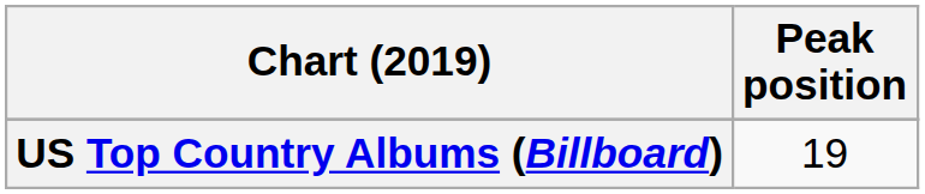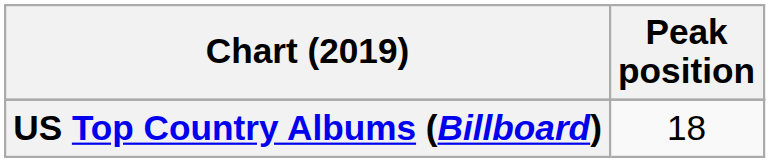US Top Country Albums (Billboard) | Peak position: 19 -> 18
